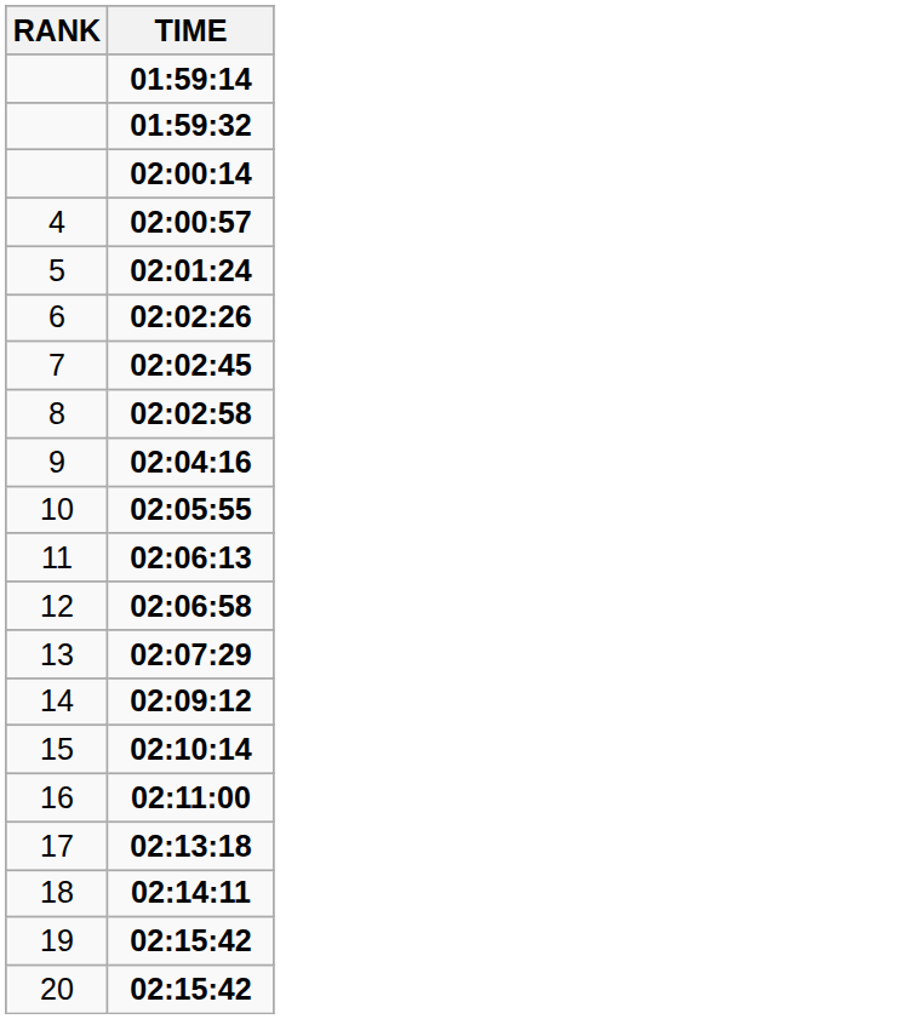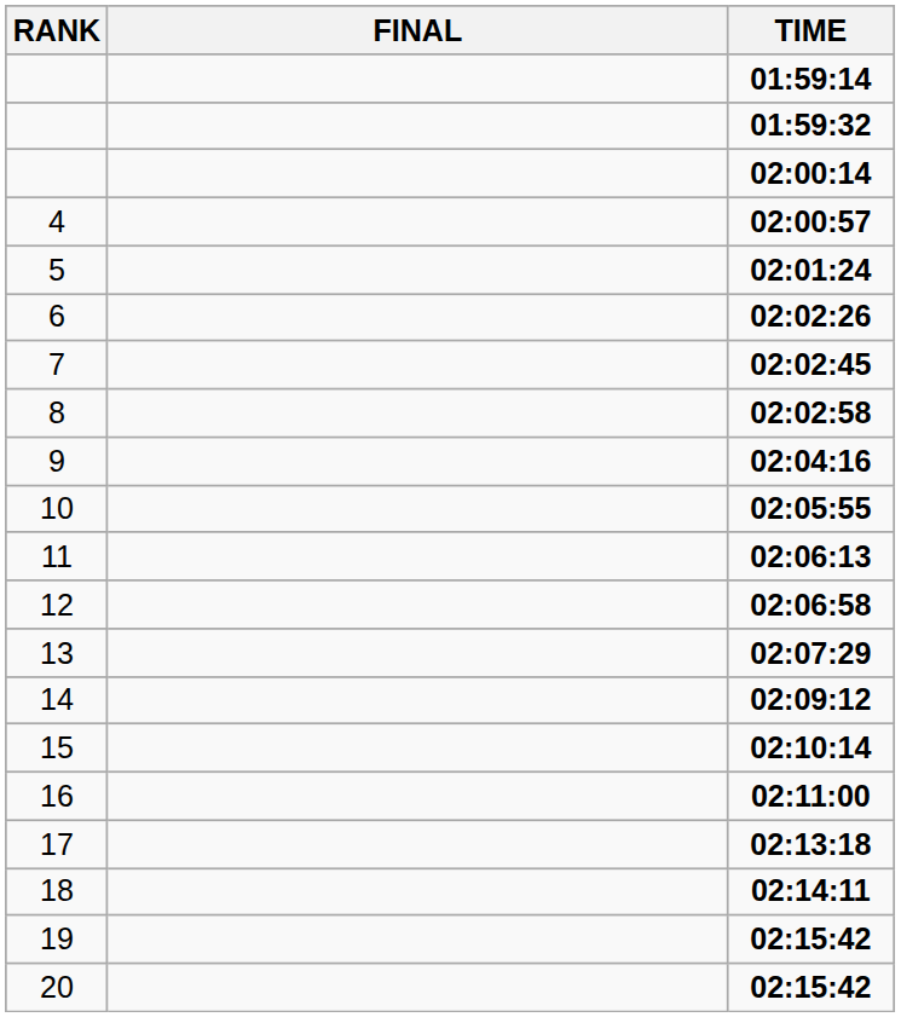+ column: FINAL
